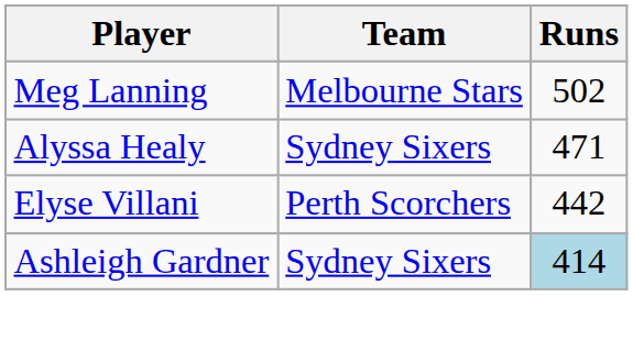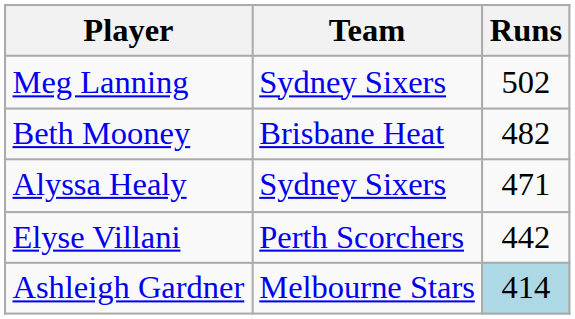Meg Lanning | Team: Melbourne Stars -> Sydney Sixers
+ row: Beth Mooney | Brisbane Heat | 482
Ashleigh Gardner | Team: Sydney Sixers -> Melbourne Stars
